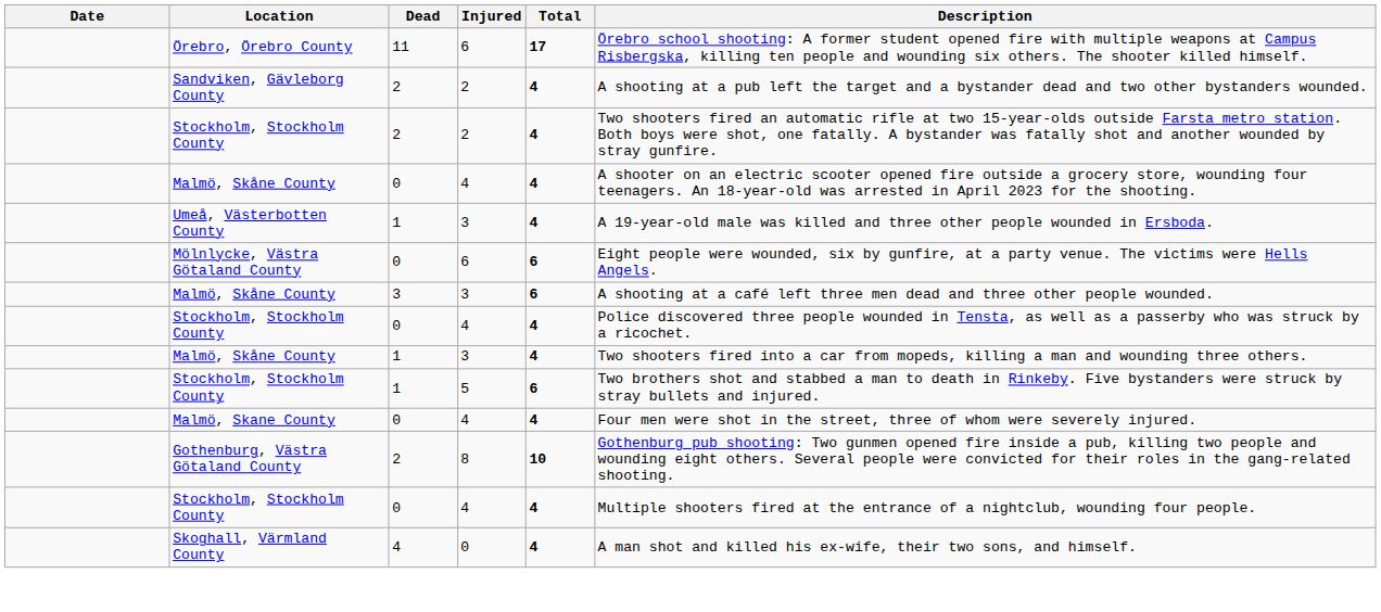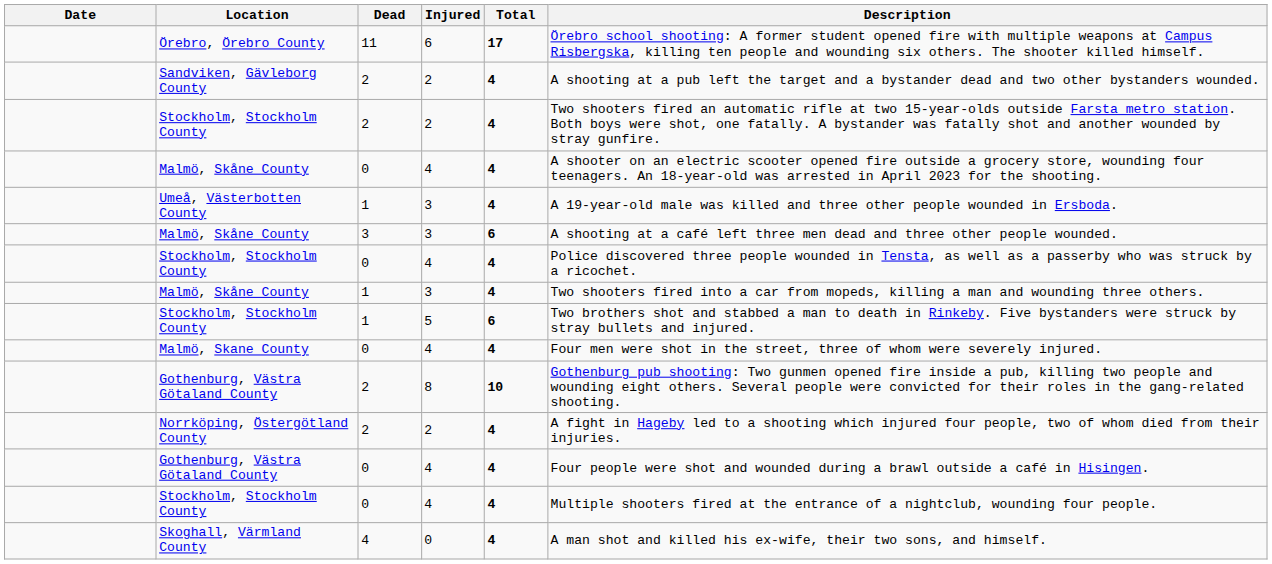- row: Mölnlycke, Västra Götaland County | 0 | 6 | 6 | Eight people were wounded, six by gunfire, at a party venue. The victims were Hells Angels.
+ row: Norrköping, Östergötland County | 2 | 2 | 4 | A fight in Hageby led to a shooting which injured four people, two of whom died from their injuries.
+ row: Gothenburg, Västra Götaland County | 0 | 4 | 4 | Four people were shot and wounded during a brawl outside a café in Hisingen.
